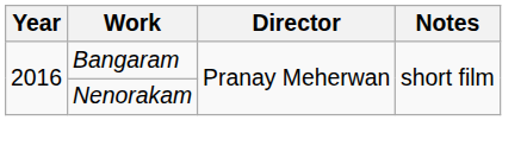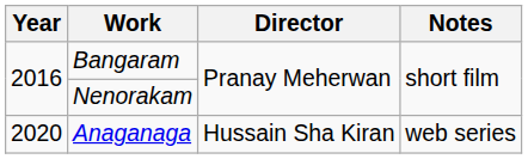+ row: 2020 | Anaganaga | Hussain Sha Kiran | web series
